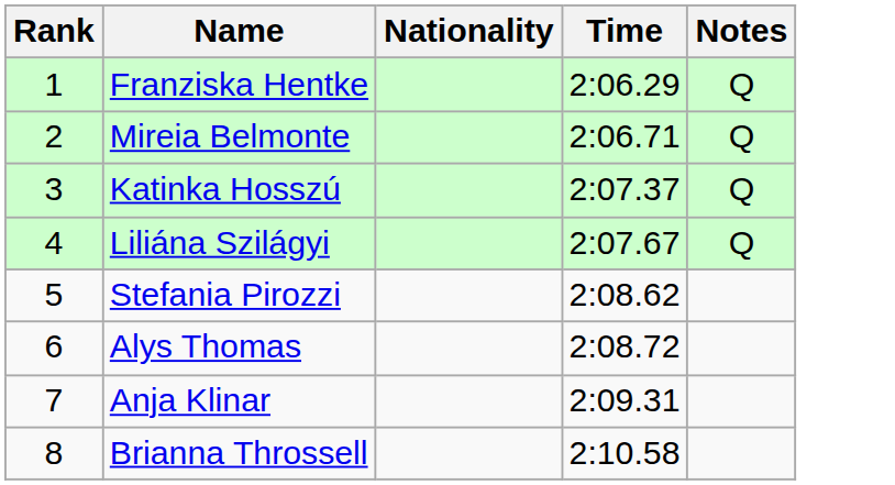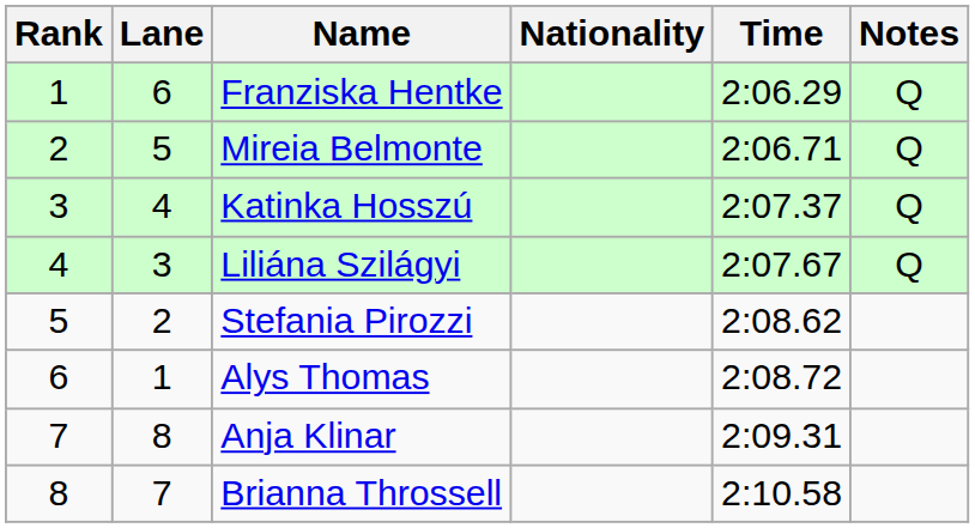+ column: Lane | 6 | 5 | 4 | 3 | 2 | 1 | 8 | 7
